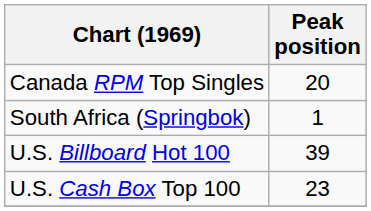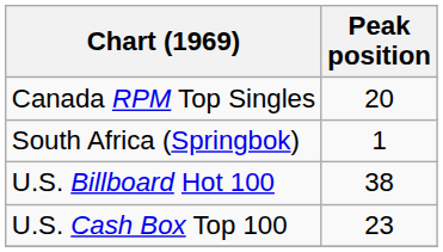U.S. Billboard Hot 100 | Peak position: 39 -> 38
